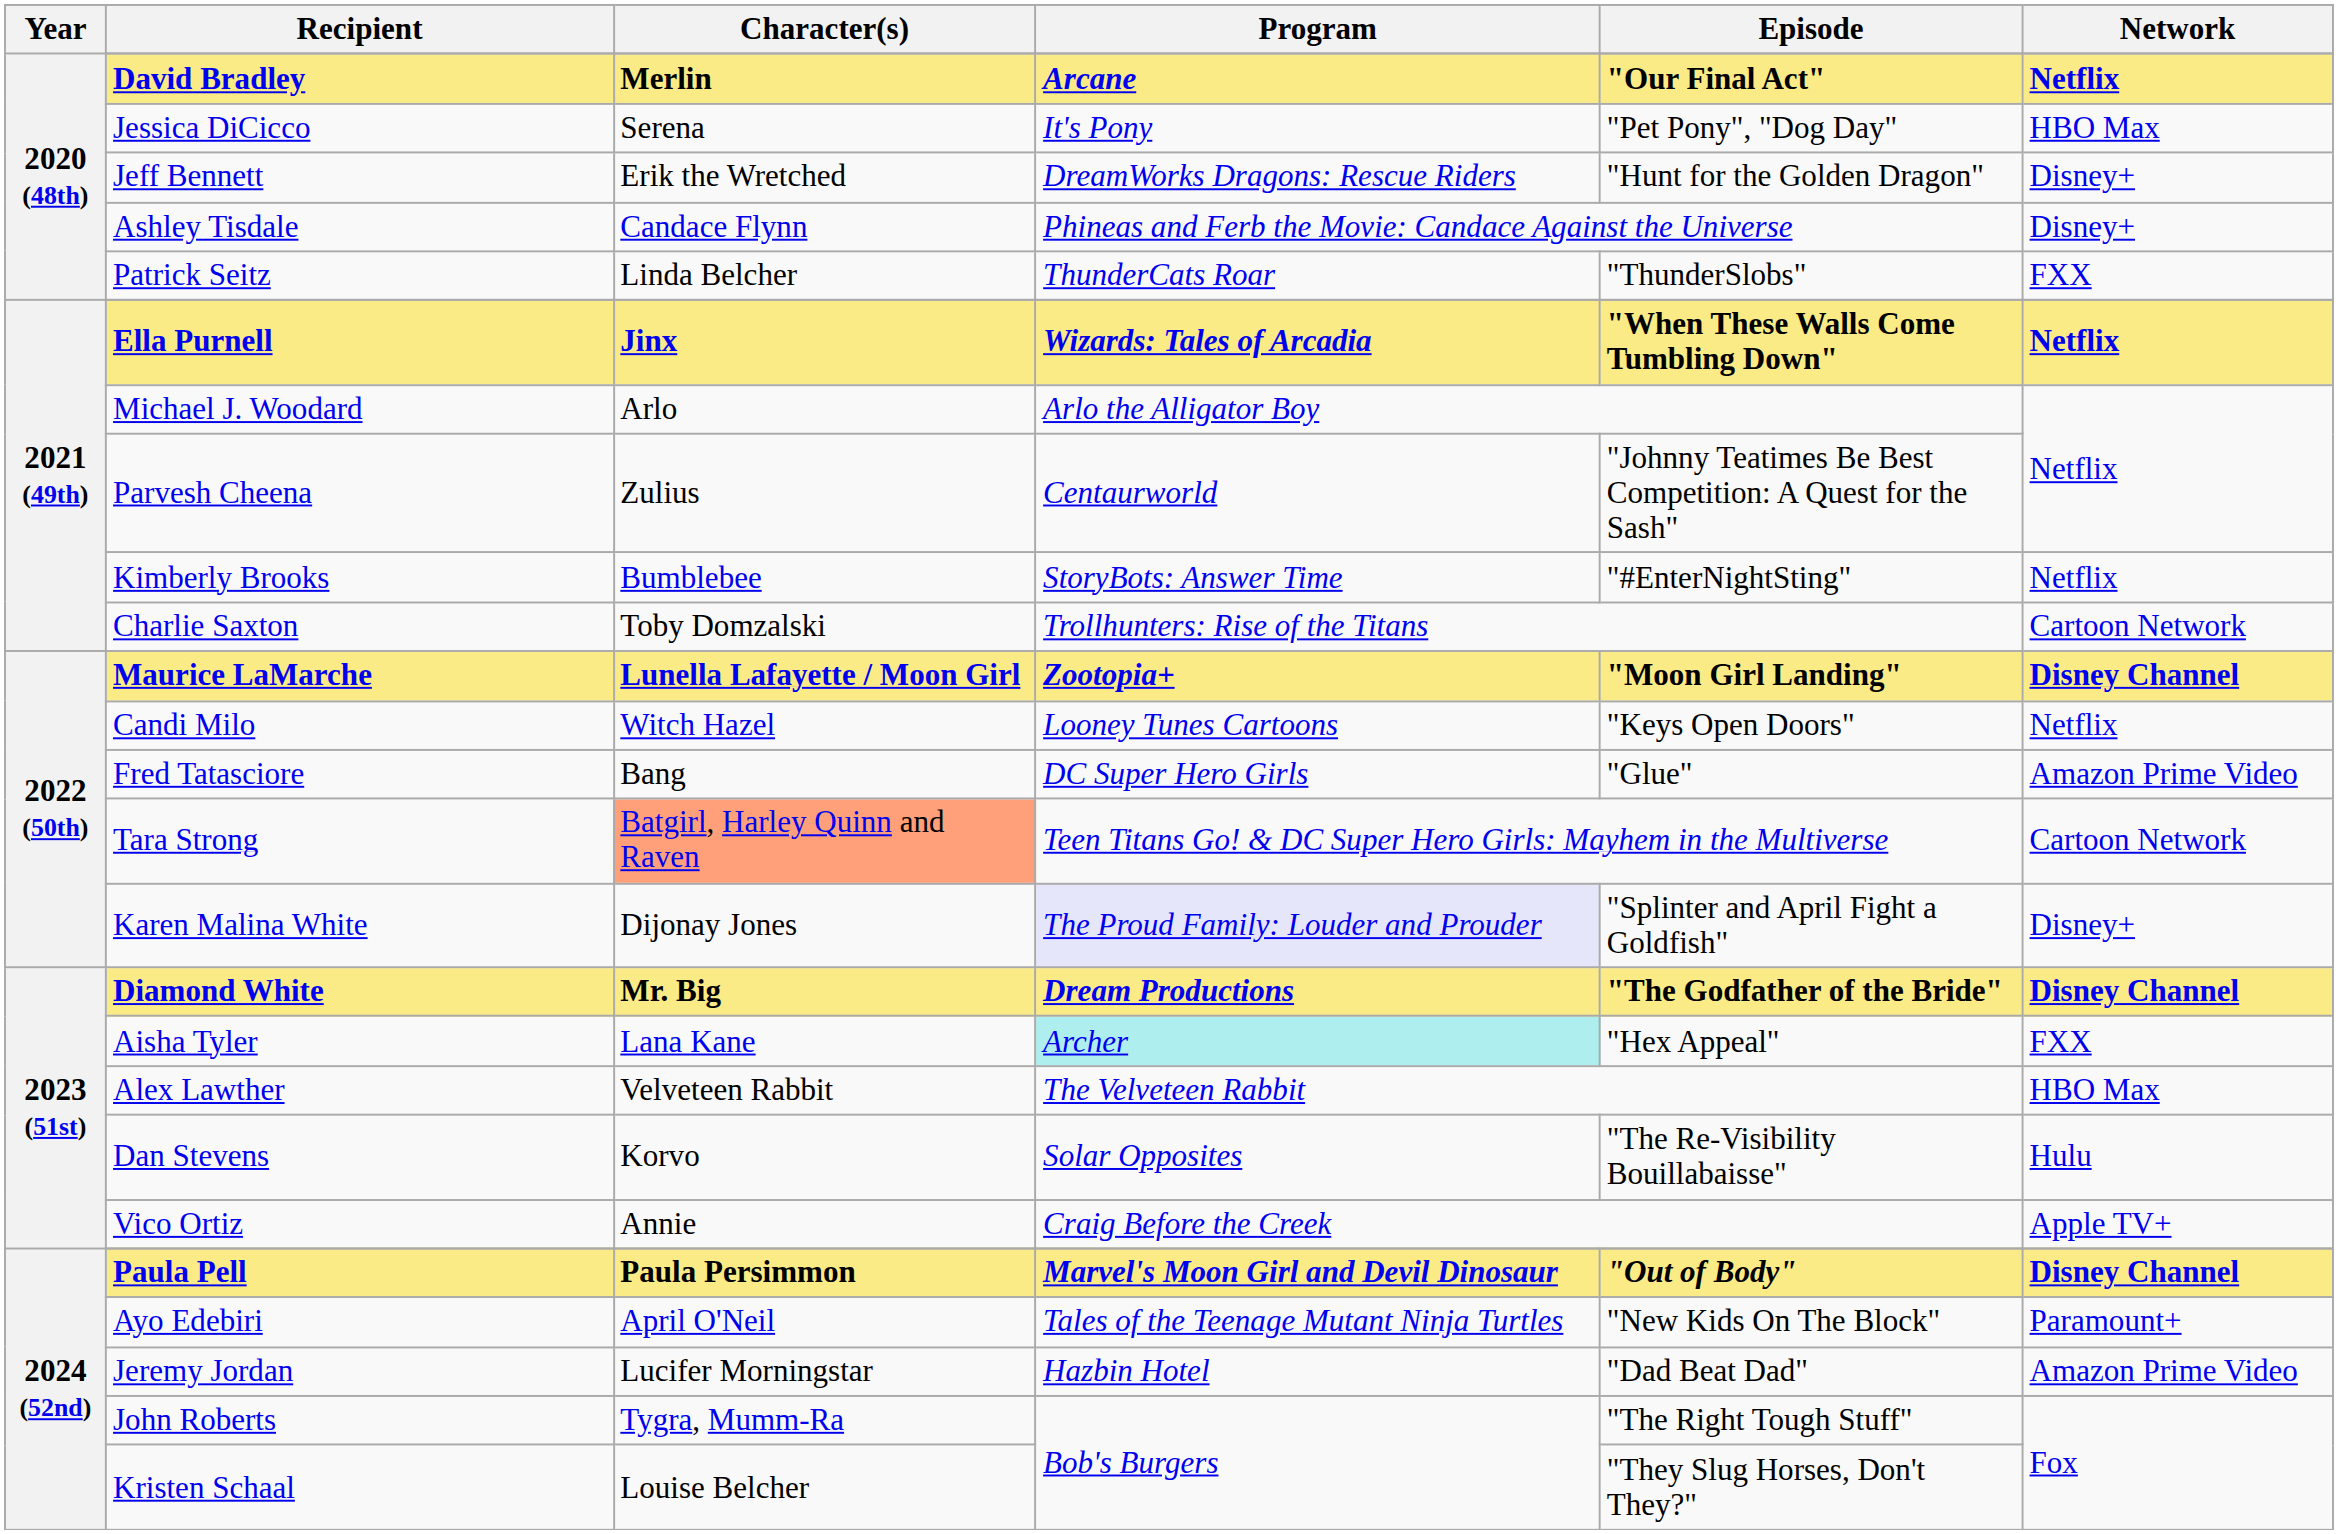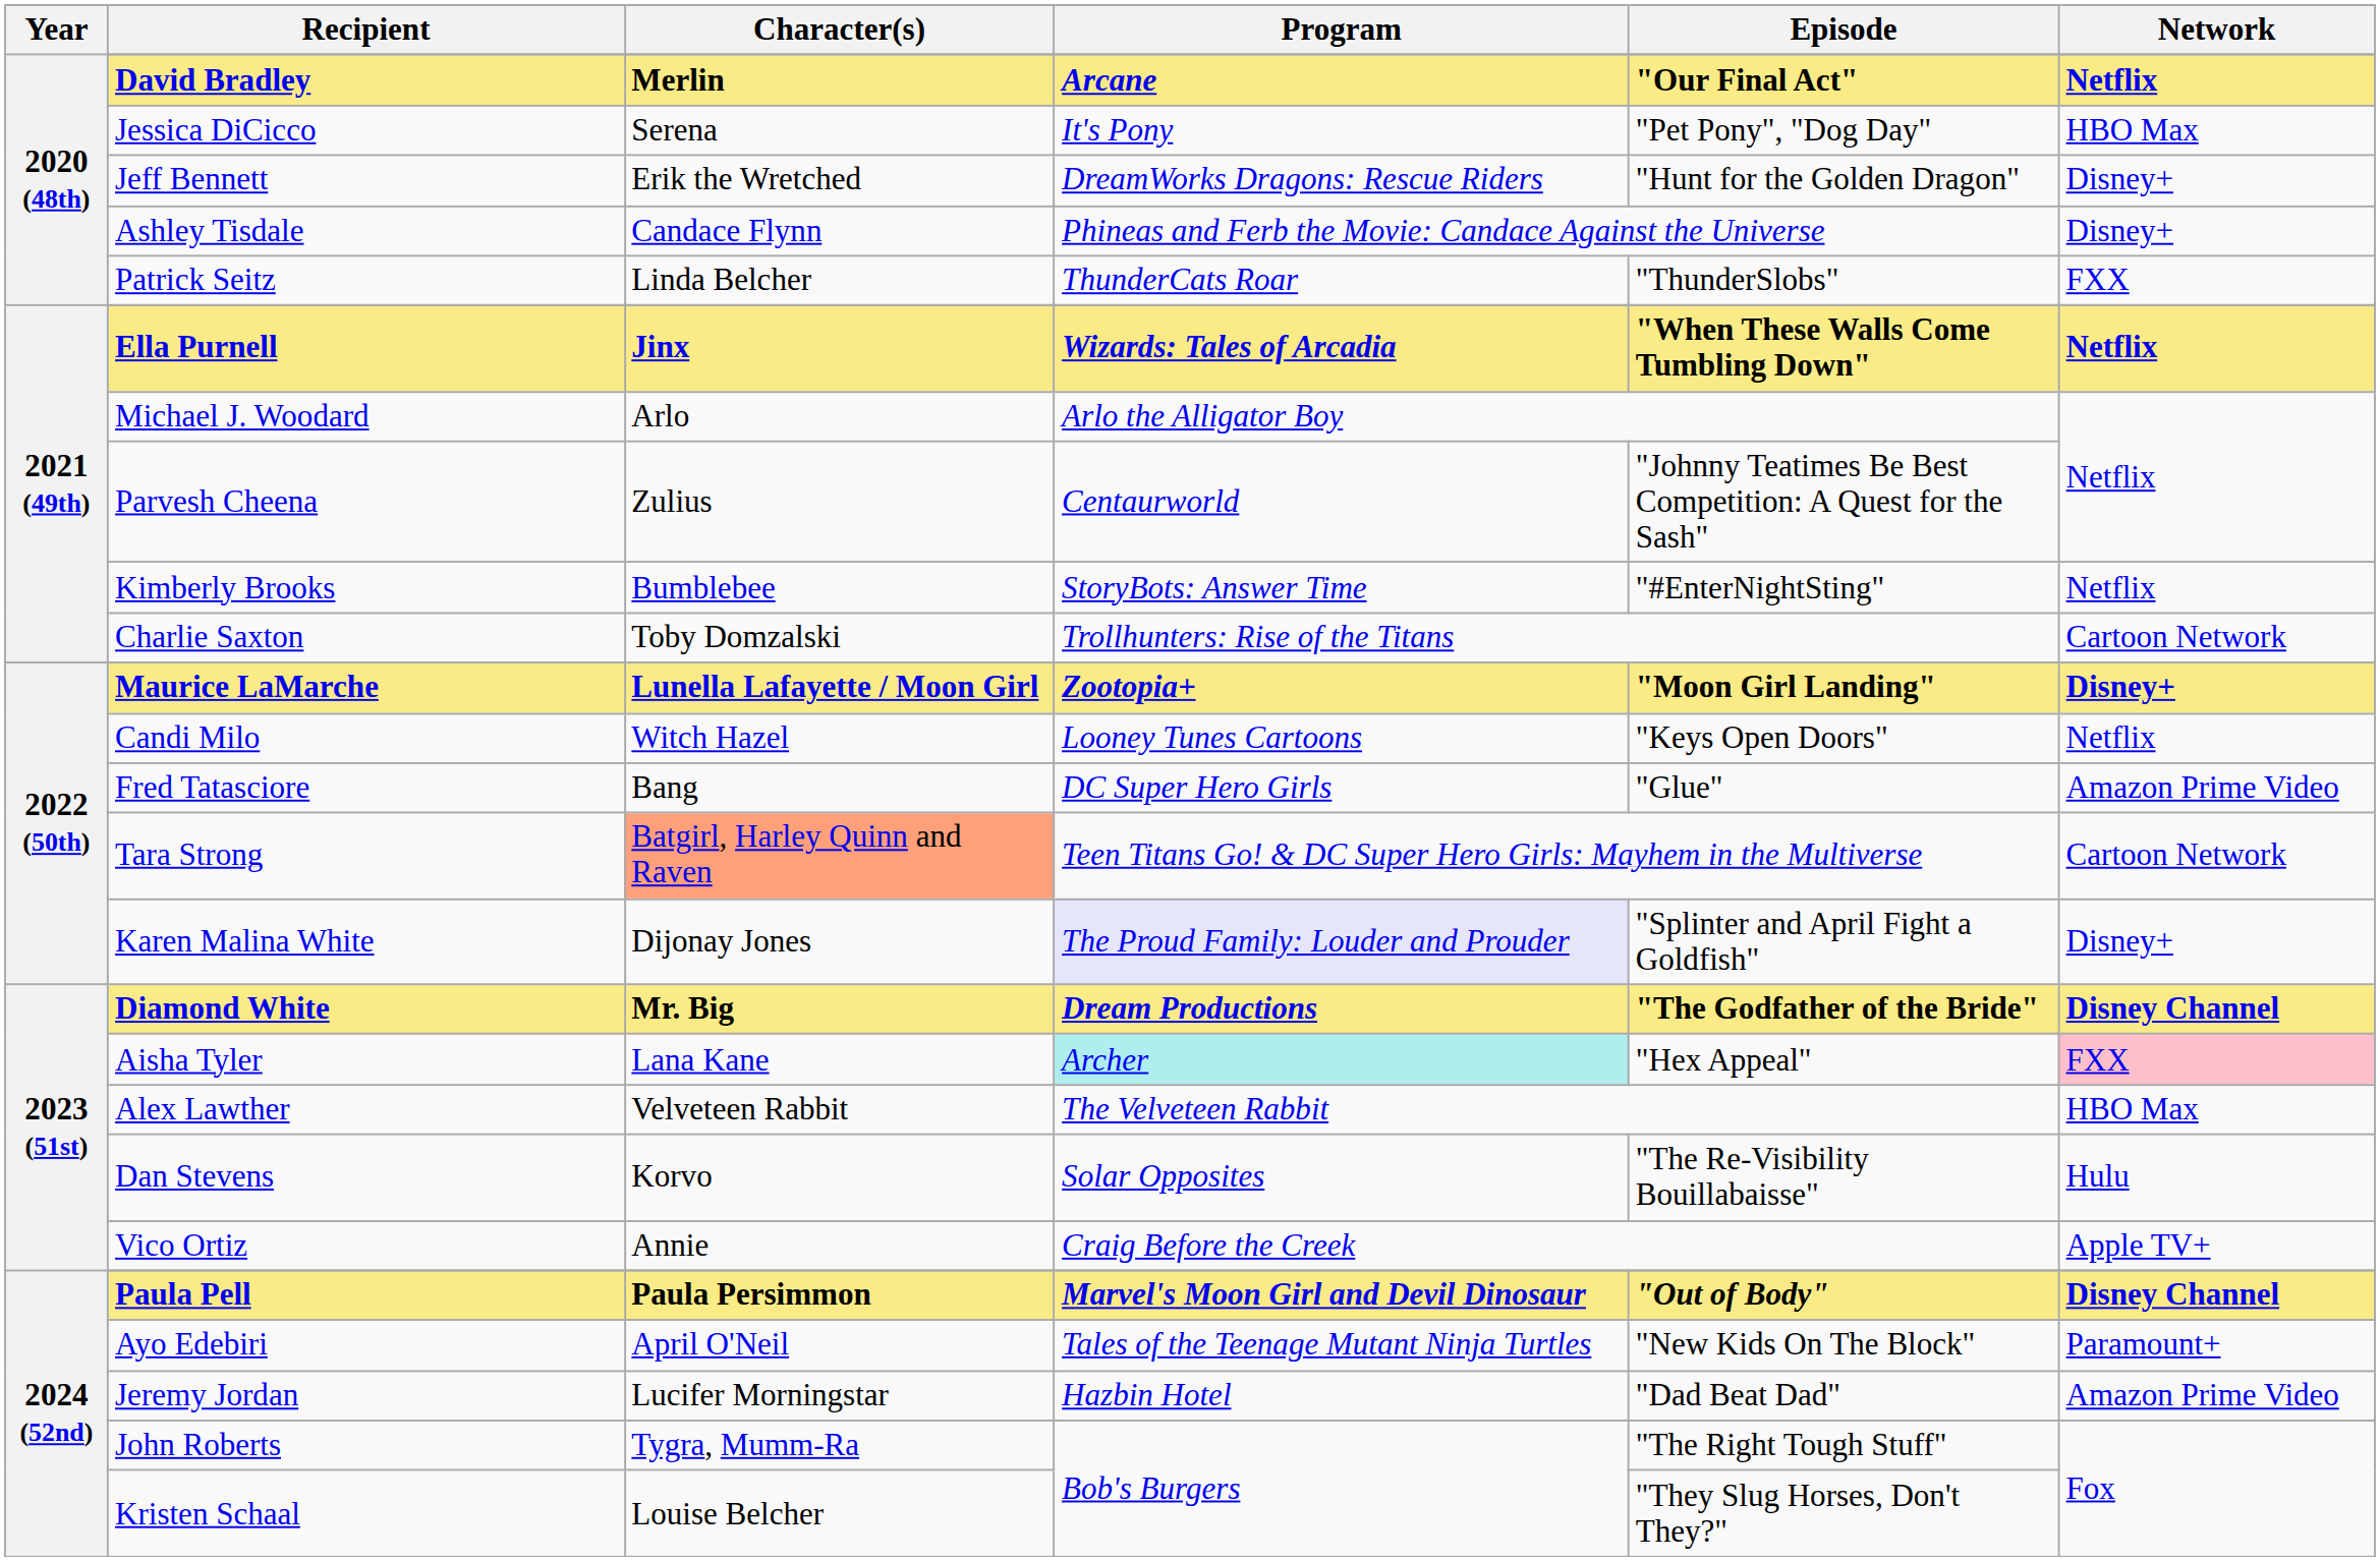Maurice LaMarche | Network: Disney Channel -> Disney+
Aisha Tyler | Network: no background -> pink background
